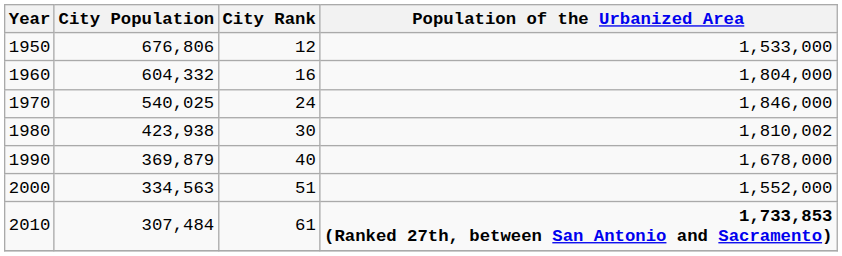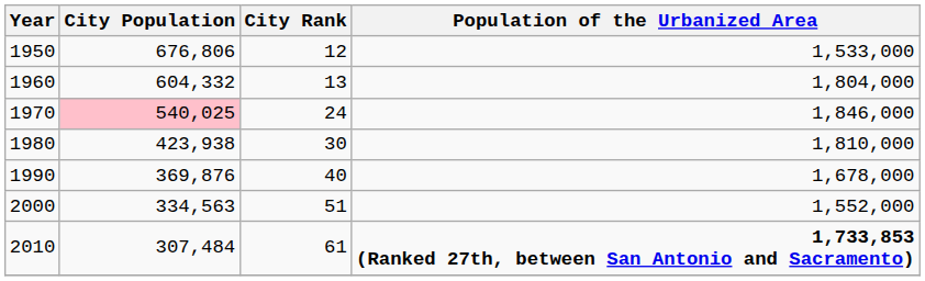1960 | City Rank: 16 -> 13
1970 | City Population: no background -> pink background
1980 | Population of the Urbanized Area: 1,810,002 -> 1,810,000
1990 | City Population: 369,879 -> 369,876
